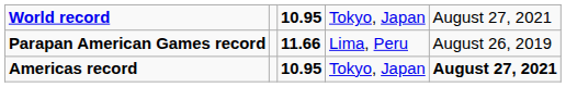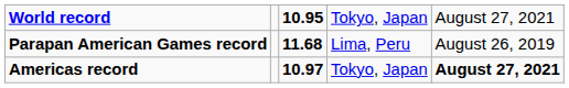Parapan American Games record | column 3: 11.66 -> 11.68
Americas record | column 3: 10.95 -> 10.97
